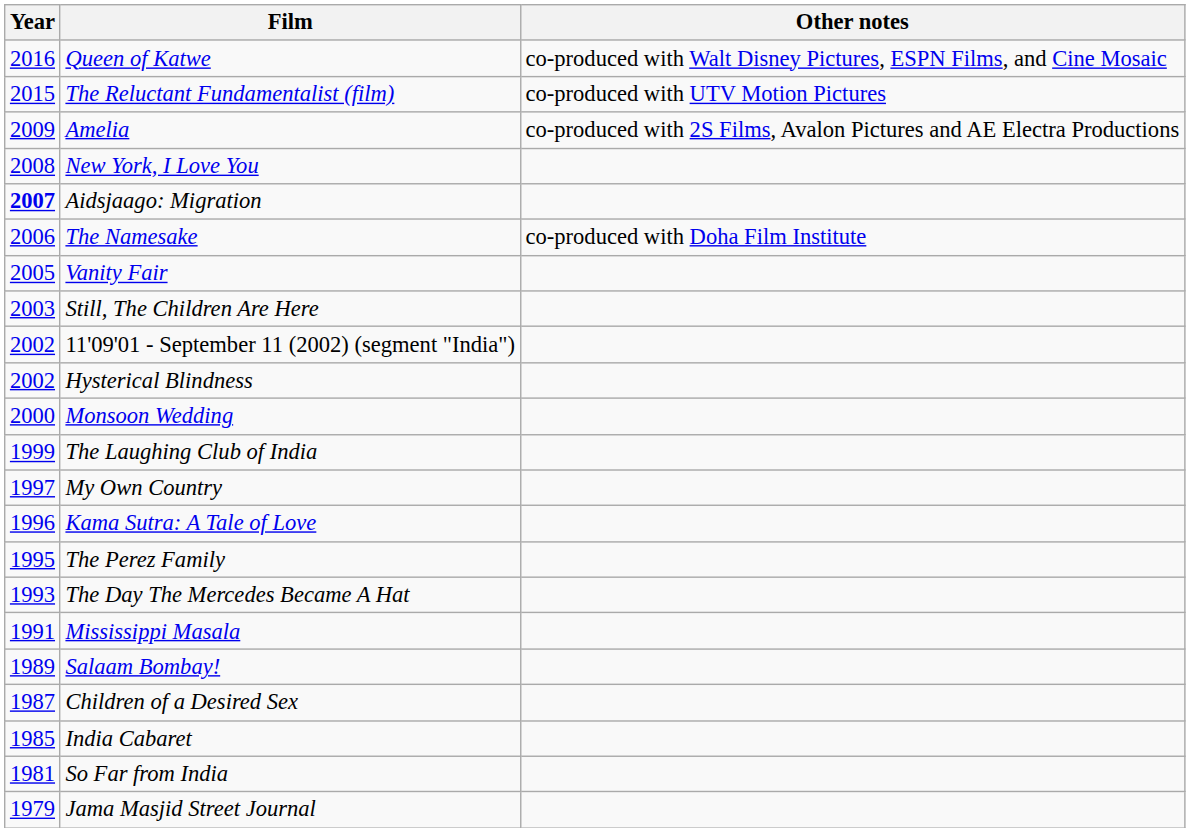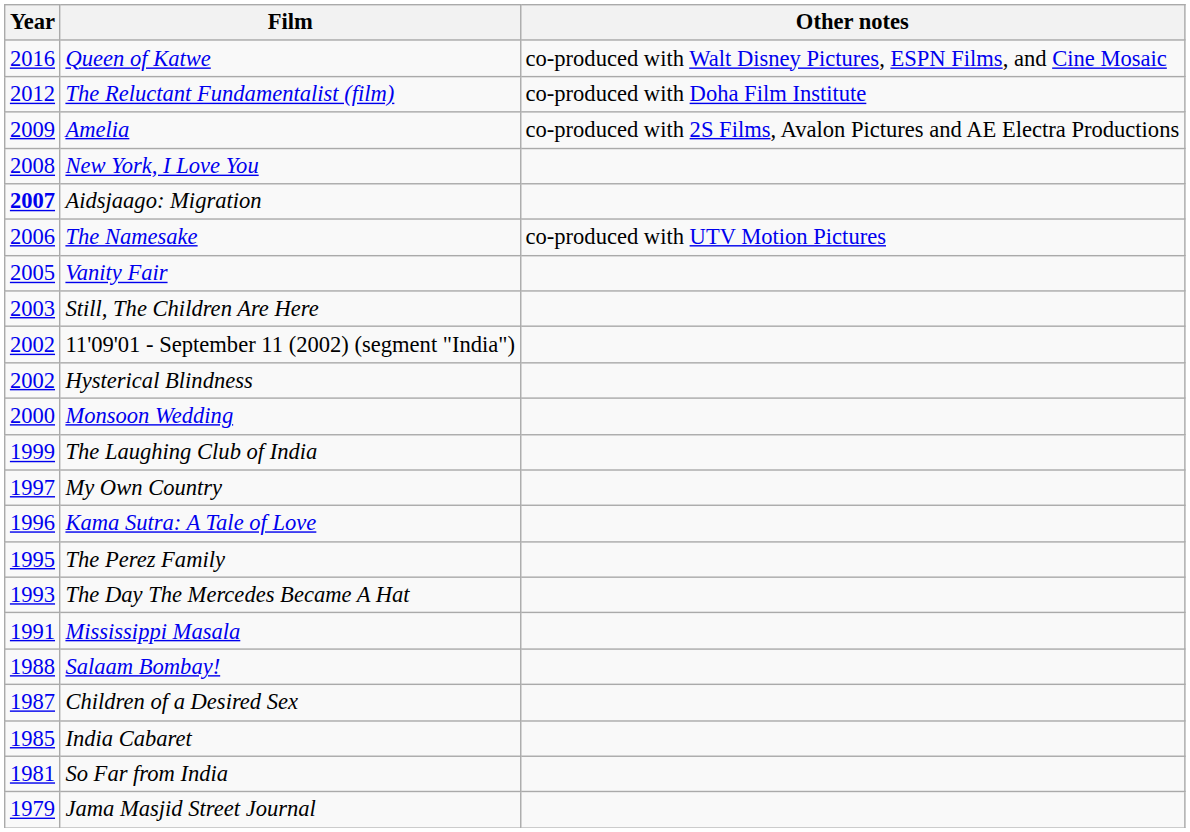The Reluctant Fundamentalist (film) | Year: 2015 -> 2012
The Reluctant Fundamentalist (film) | Other notes: co-produced with UTV Motion Pictures -> co-produced with Doha Film Institute
The Namesake | Other notes: co-produced with Doha Film Institute -> co-produced with UTV Motion Pictures
Salaam Bombay! | Year: 1989 -> 1988
